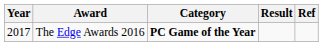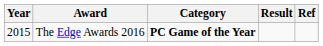The Edge Awards 2016 | Year: 2017 -> 2015
